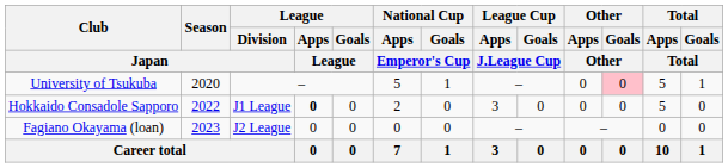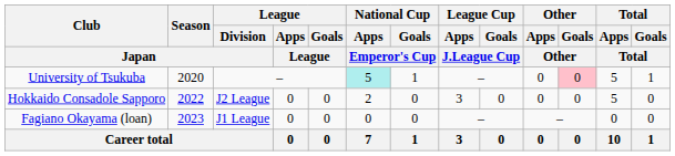University of Tsukuba | National Cup / Apps / Emperor's Cup: no background -> paleturquoise background
Hokkaido Consadole Sapporo | League / Division / Japan: J1 League -> J2 League
Hokkaido Consadole Sapporo | League / Apps / League: bold -> normal
Fagiano Okayama (loan) | League / Division / Japan: J2 League -> J1 League
